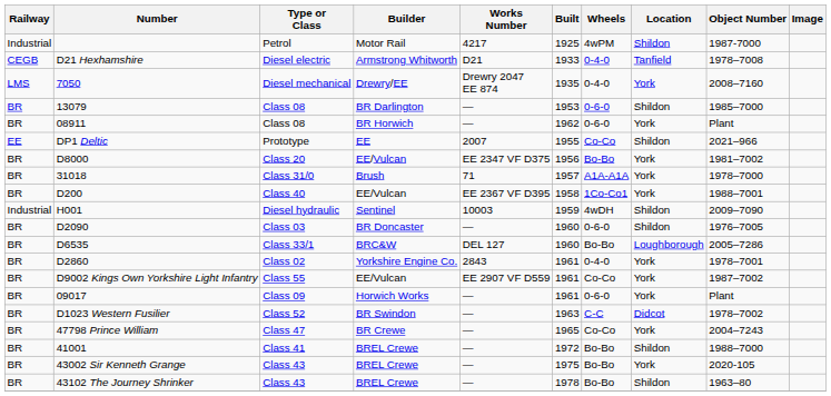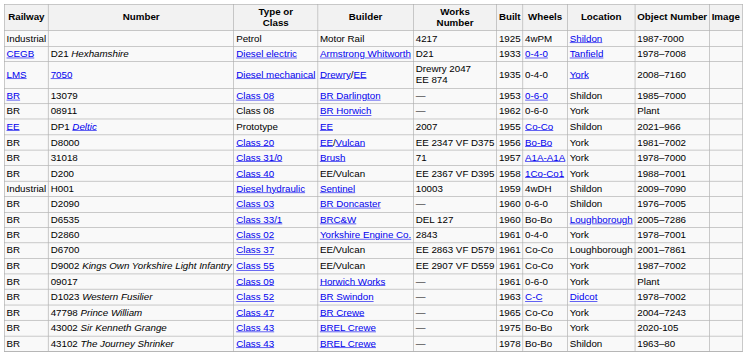+ row: BR | D6700 | Class 37 | EE/Vulcan | EE 2863 VF D579 | 1961 | Co-Co | Loughborough | 2001–7861
- row: BR | 41001 | Class 41 | BREL Crewe | — | 1972 | Bo-Bo | Shildon | 1988–7000
